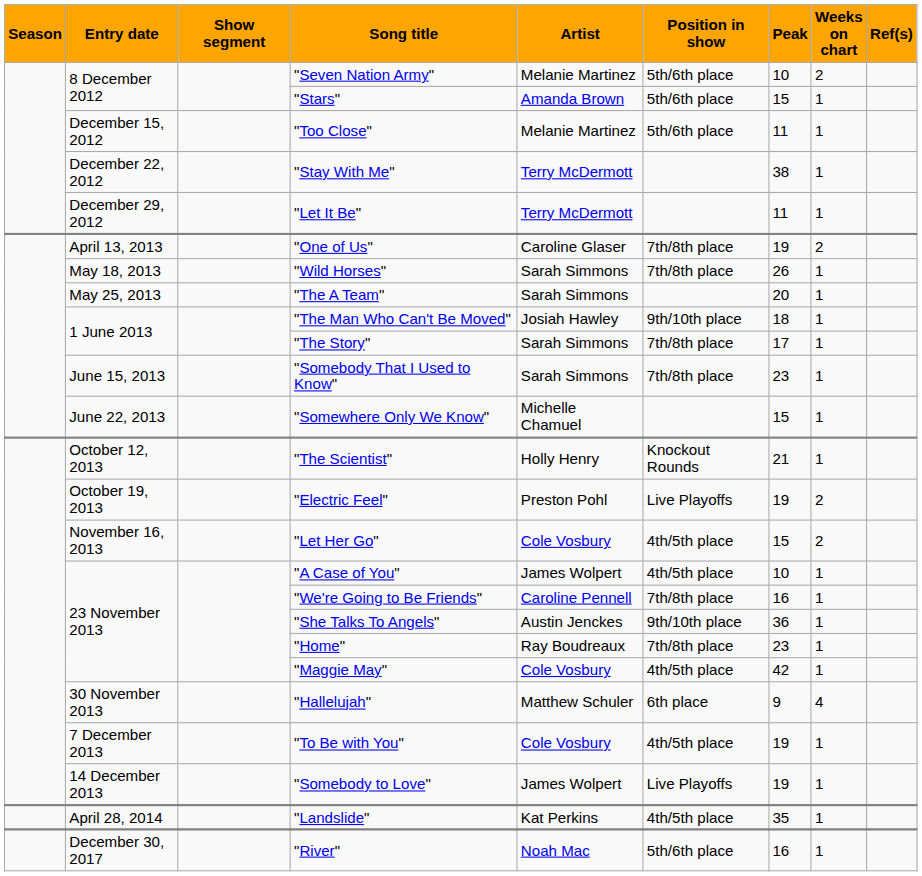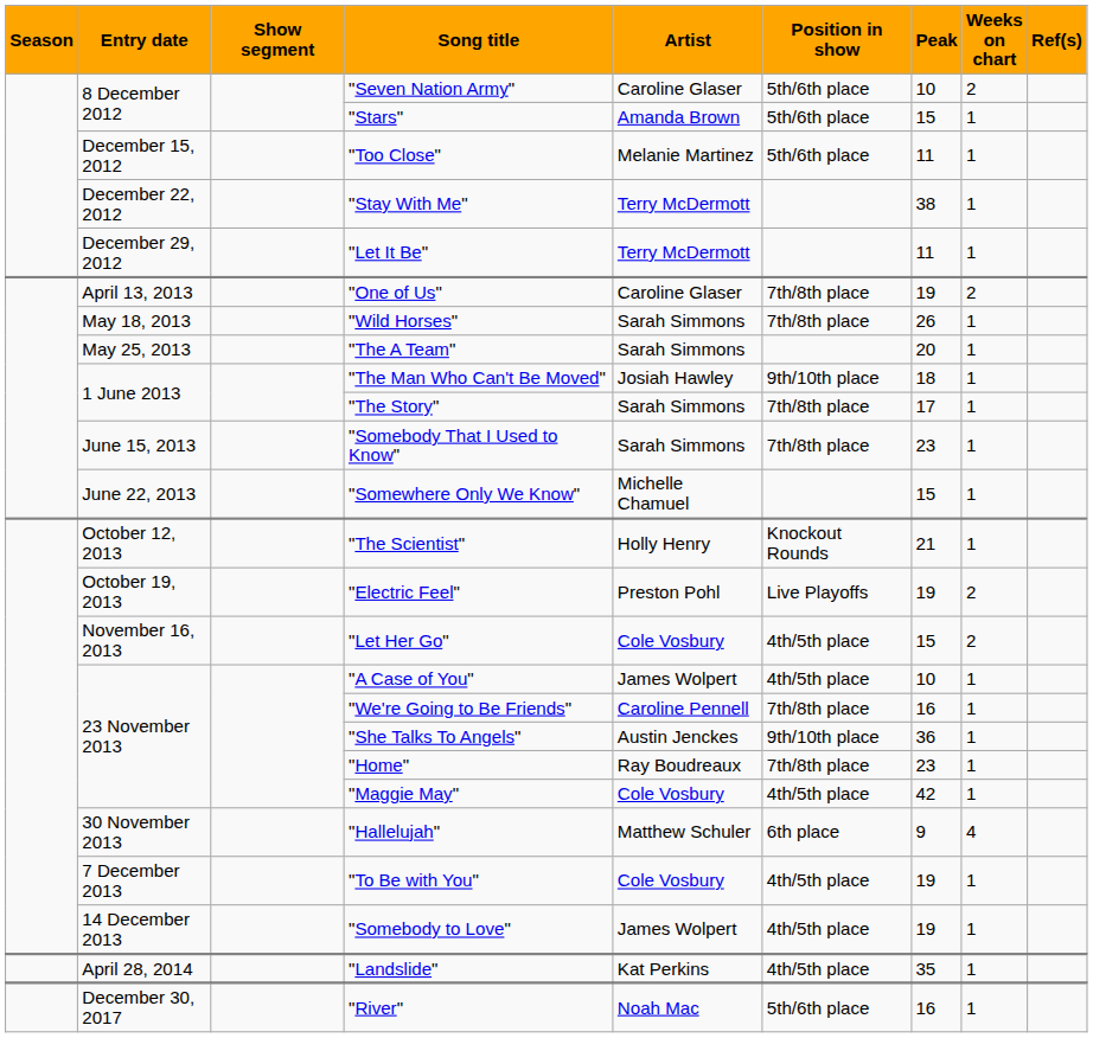"Seven Nation Army" | Artist: Melanie Martinez -> Caroline Glaser
"Somebody to Love" | Position in show: Live Playoffs -> 4th/5th place
